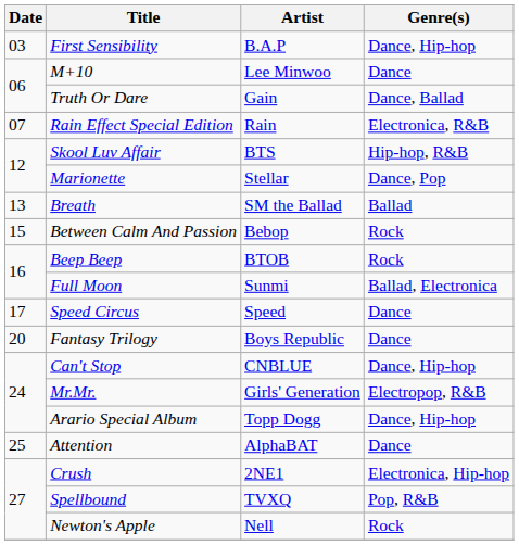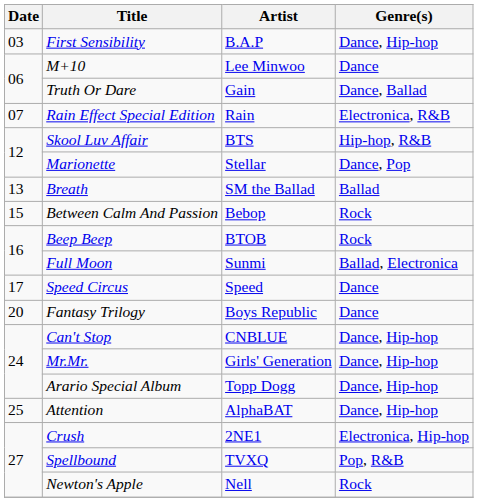Mr.Mr. | Genre(s): Electropop, R&B -> Dance, Hip-hop
Attention | Genre(s): Dance -> Dance, Hip-hop
